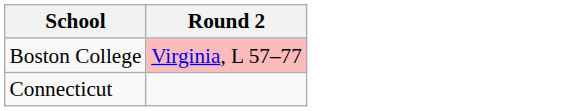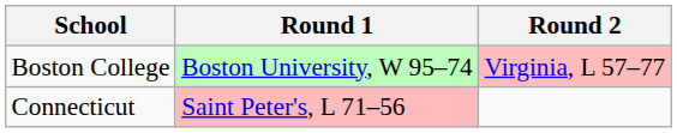+ column: Round 1 | Boston University, W 95–74 | Saint Peter's, L 71–56
